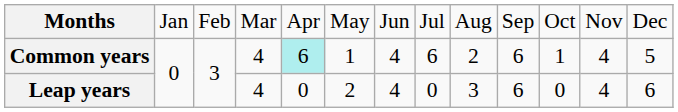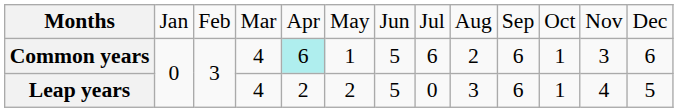Common years | column 7: 4 -> 5
Common years | column 12: 4 -> 3
Common years | column 13: 5 -> 6
Leap years | column 5: 0 -> 2
Leap years | column 7: 4 -> 5
Leap years | column 11: 0 -> 1
Leap years | column 13: 6 -> 5
